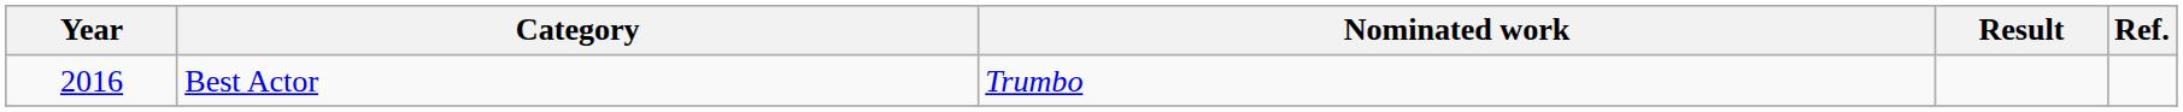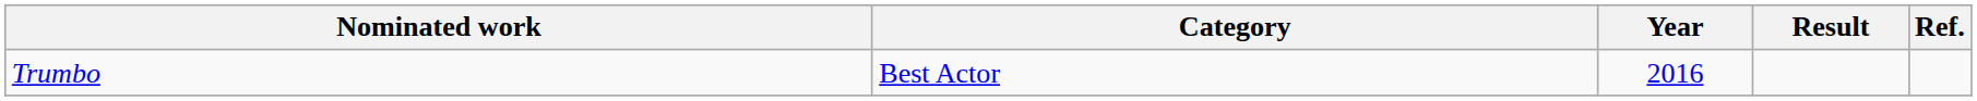columns swapped: Year <-> Nominated work
